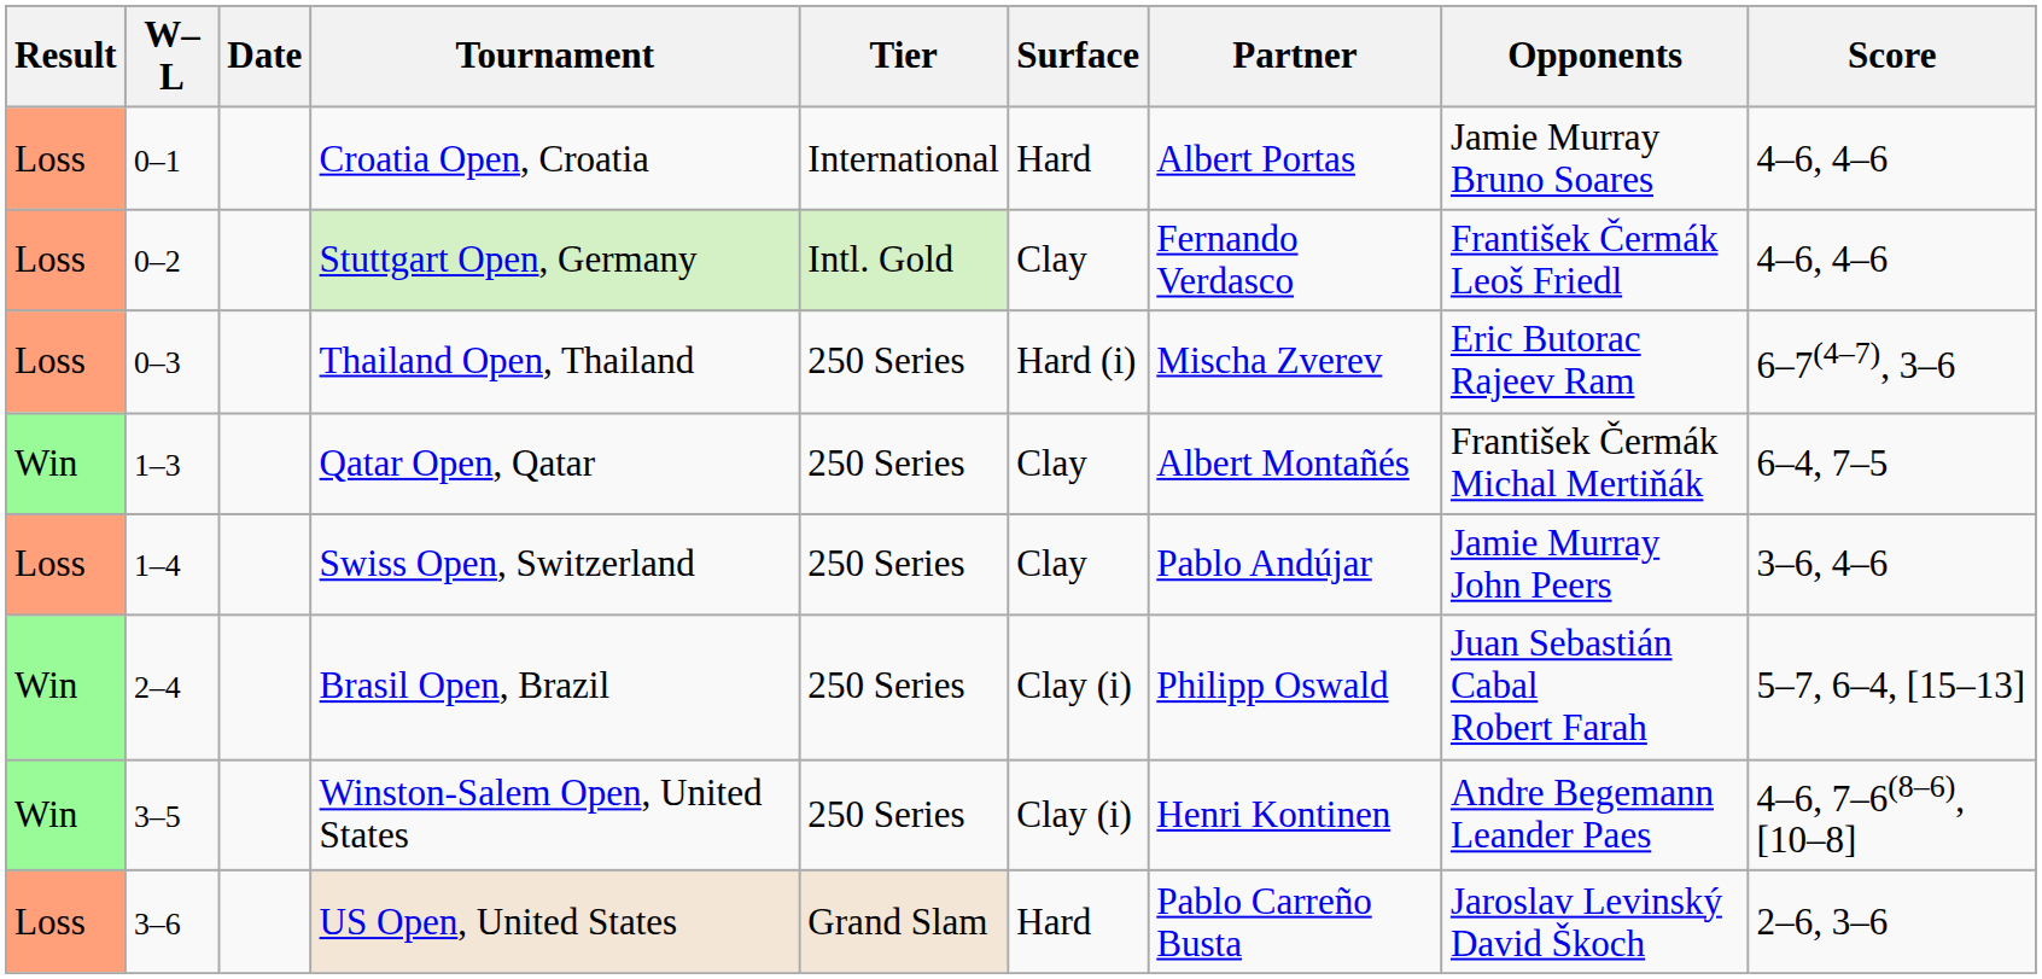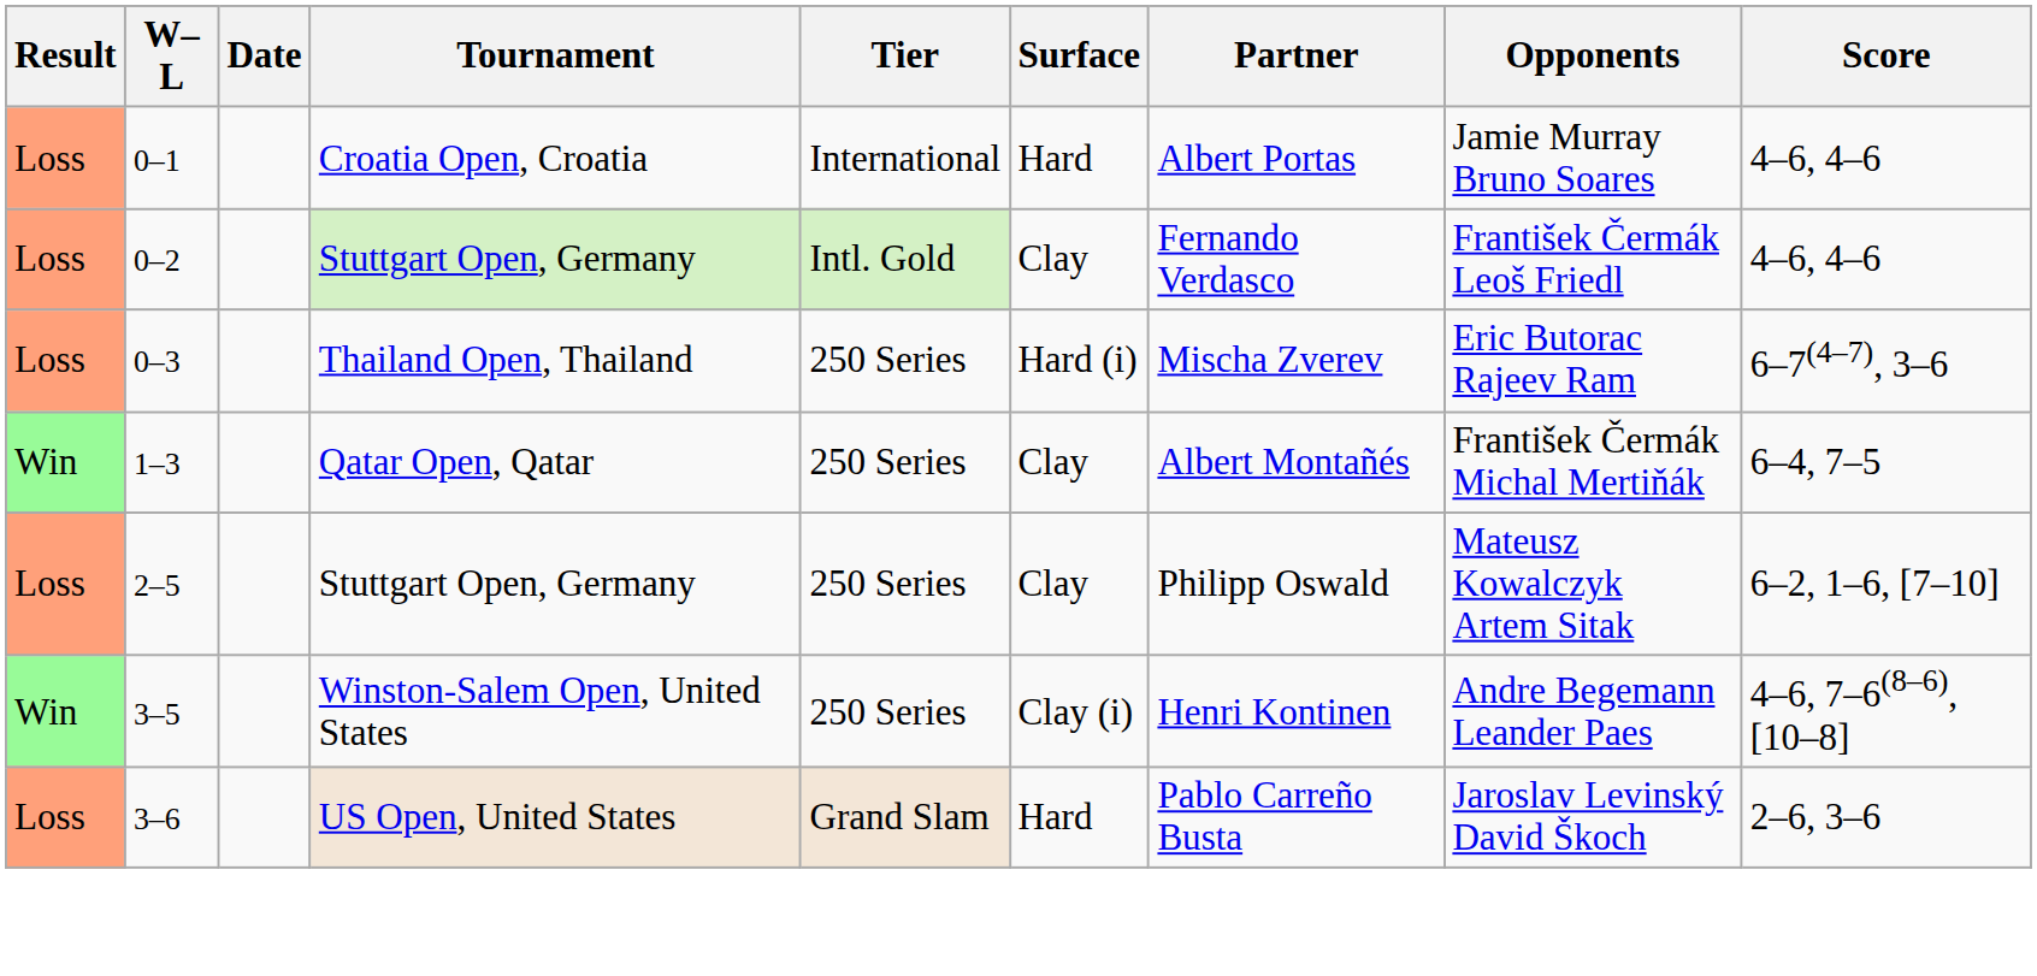- row: Loss | 1–4 | Swiss Open, Switzerland | 250 Series | Clay | Pablo Andújar | Jamie Murray John Peers | 3–6, 4–6
- row: Win | 2–4 | Brasil Open, Brazil | 250 Series | Clay (i) | Philipp Oswald | Juan Sebastián Cabal Robert Farah | 5–7, 6–4, [15–13]
+ row: Loss | 2–5 | Stuttgart Open, Germany | 250 Series | Clay | Philipp Oswald | Mateusz Kowalczyk Artem Sitak | 6–2, 1–6, [7–10]
